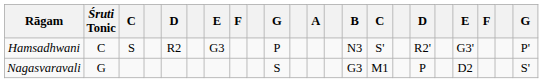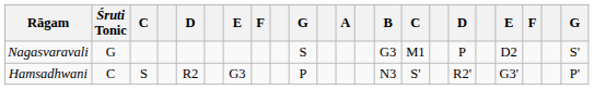rows swapped: Hamsadhwani <-> Nagasvaravali
